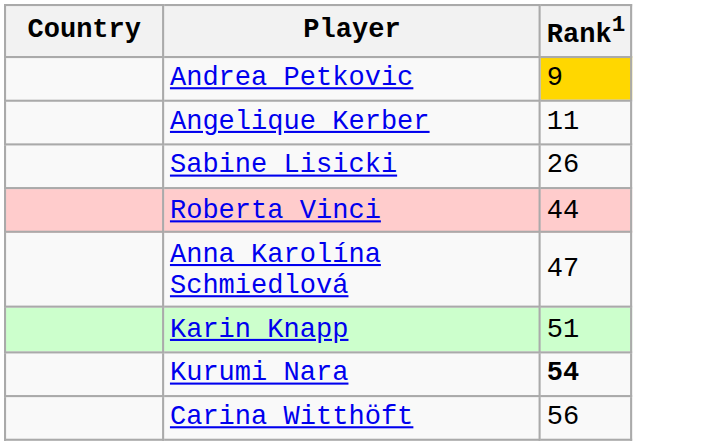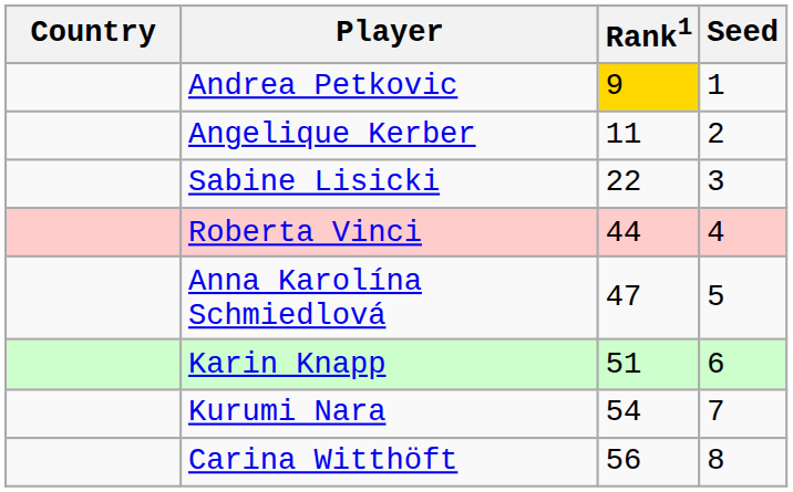+ column: Seed | 1 | 2 | 3 | 4 | 5 | 6 | 7 | 8
Sabine Lisicki | Rank1: 26 -> 22
Kurumi Nara | Rank1: bold -> normal
